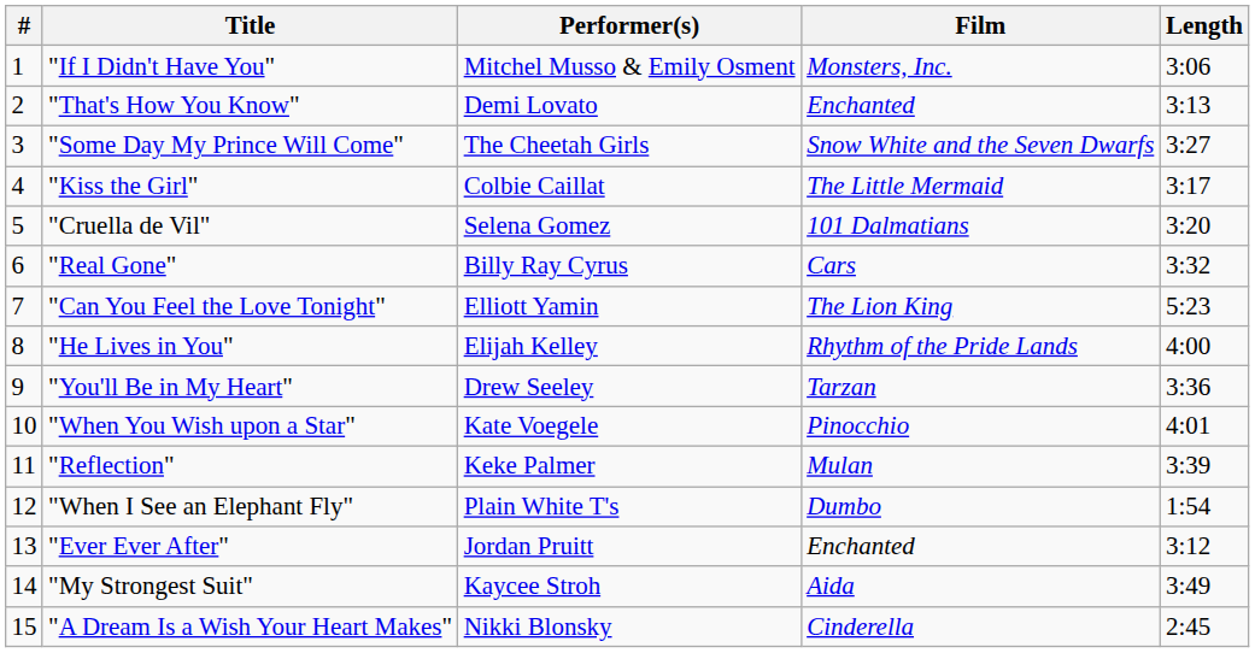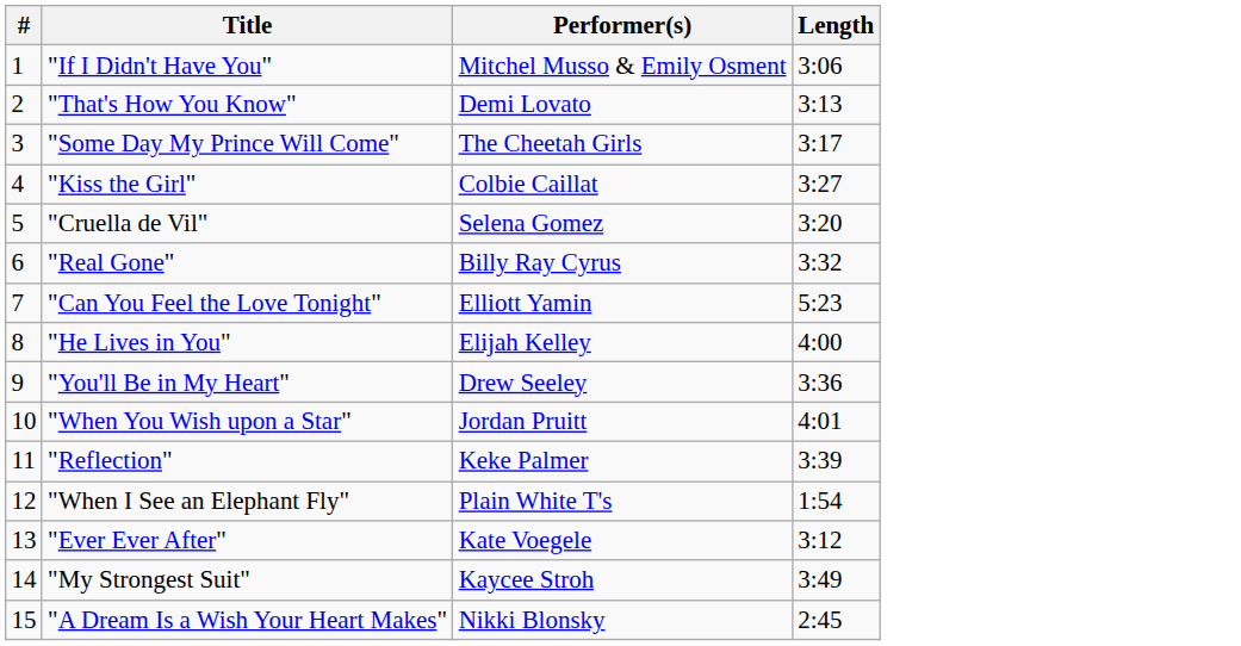- column: Film | Monsters, Inc. | Enchanted | Snow White and the Seven Dwarfs | The Little Mermaid | 101 Dalmatians | Cars | The Lion King | Rhythm of the Pride Lands | Tarzan | Pinocchio | Mulan | Dumbo | Enchanted | Aida | Cinderella
"Some Day My Prince Will Come" | Length: 3:27 -> 3:17
"Kiss the Girl" | Length: 3:17 -> 3:27
"When You Wish upon a Star" | Performer(s): Kate Voegele -> Jordan Pruitt
"Ever Ever After" | Performer(s): Jordan Pruitt -> Kate Voegele
